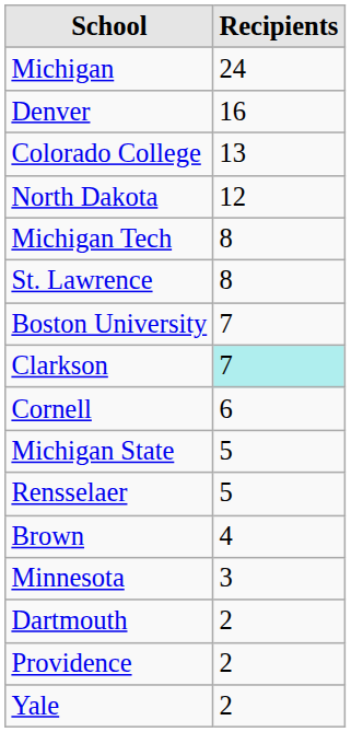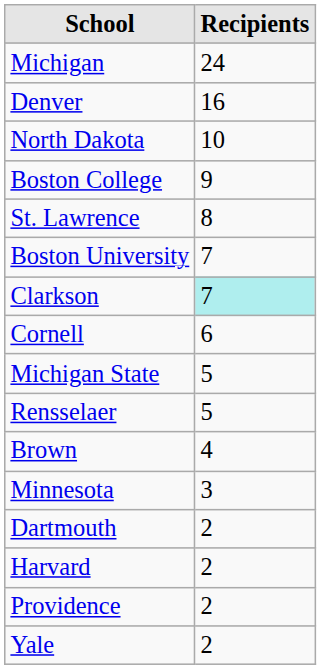- row: Colorado College | 13
North Dakota | Recipients: 12 -> 10
+ row: Boston College | 9
- row: Michigan Tech | 8
+ row: Harvard | 2
